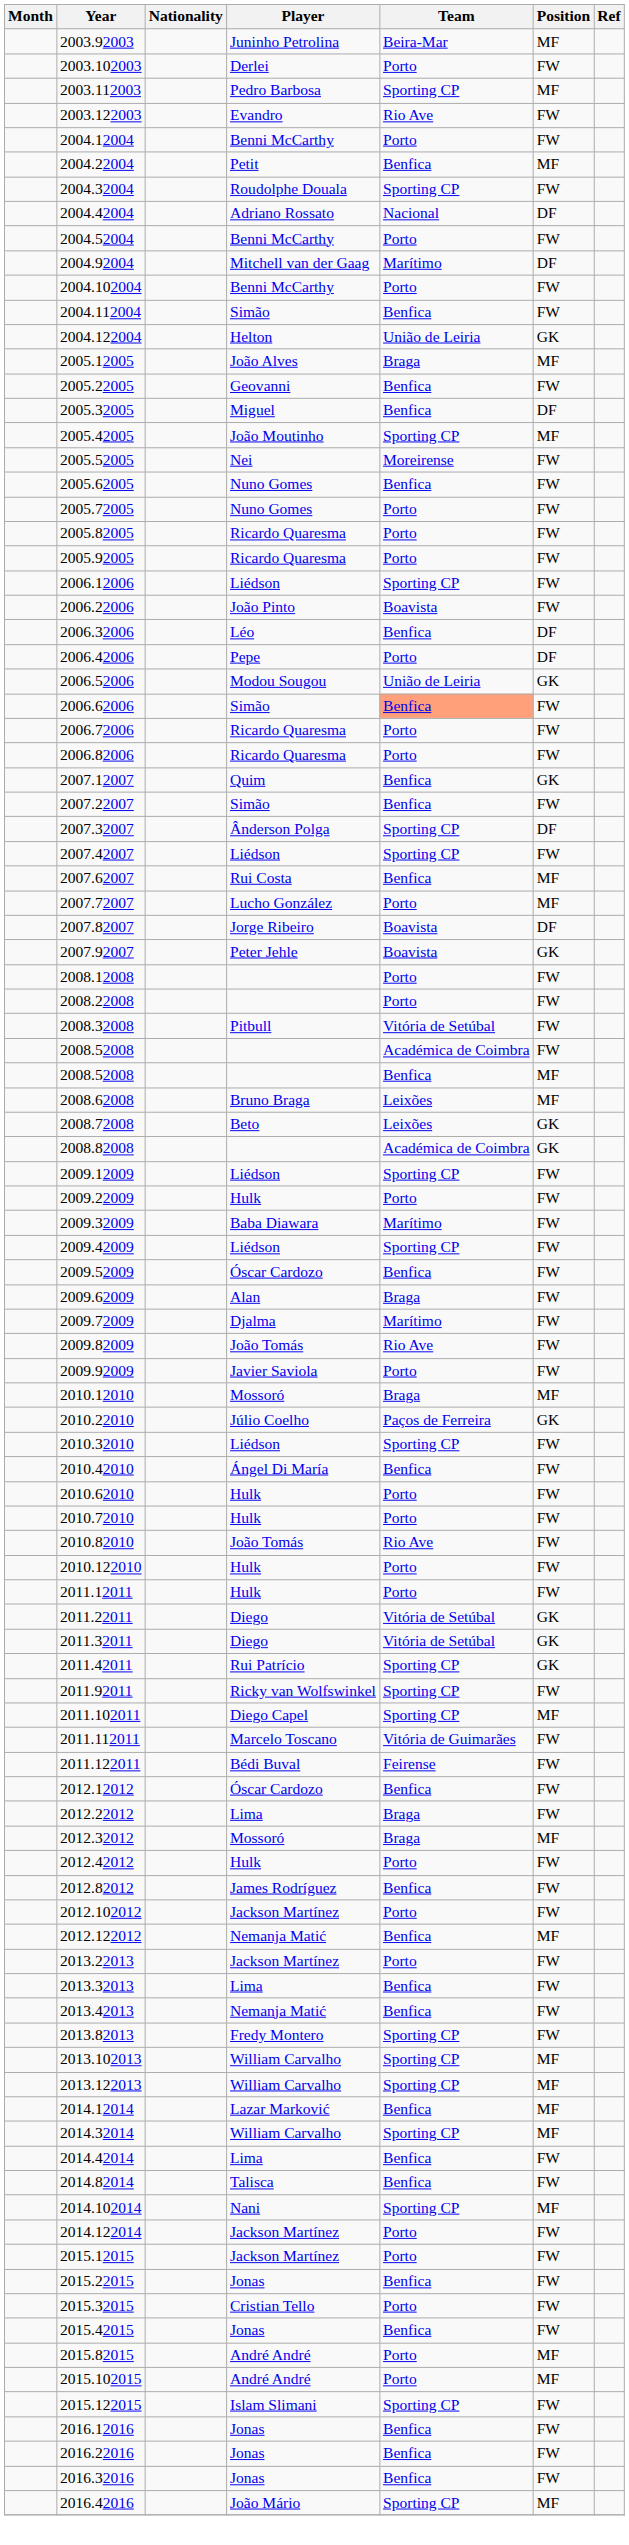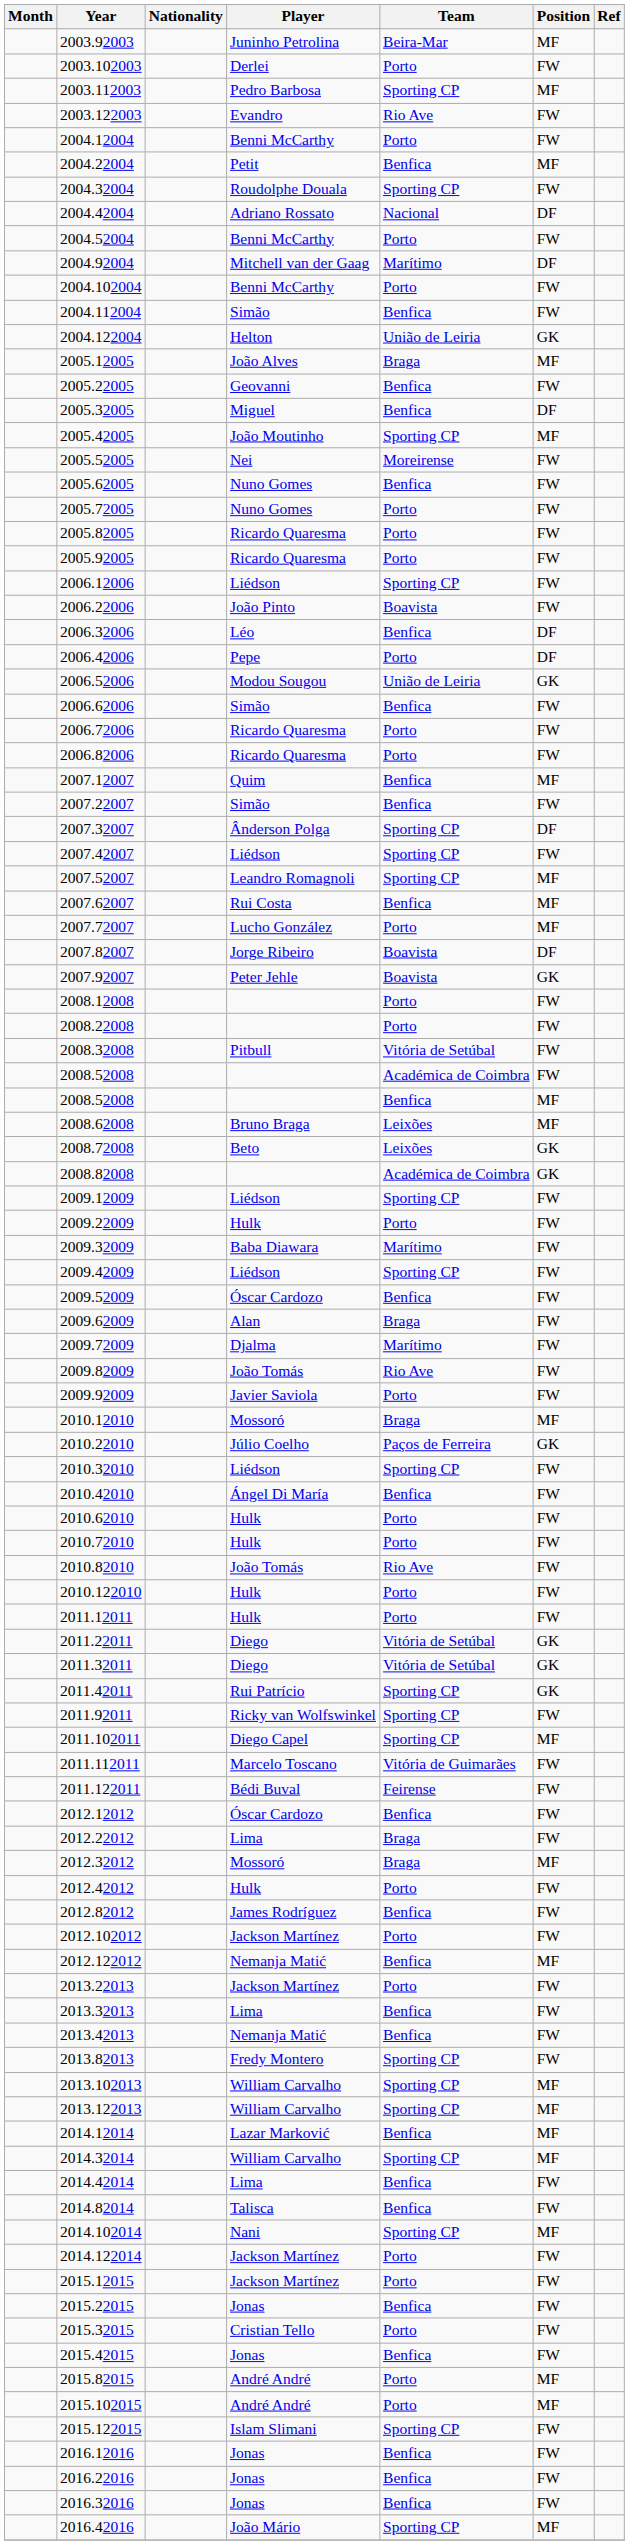2006.62006 | Team: lightsalmon background -> no background
2007.12007 | Position: GK -> MF
+ row: 2007.52007 | Leandro Romagnoli | Sporting CP | MF
